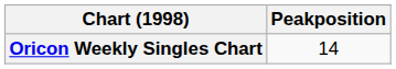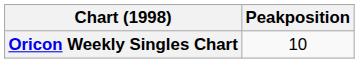Oricon Weekly Singles Chart | Peakposition: 14 -> 10
